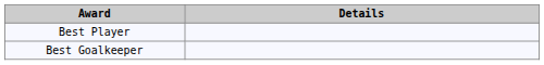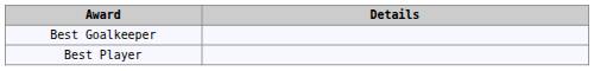rows swapped: Best Player <-> Best Goalkeeper
